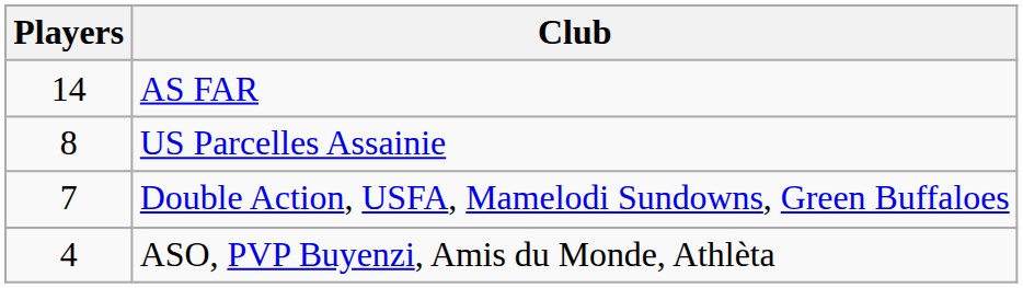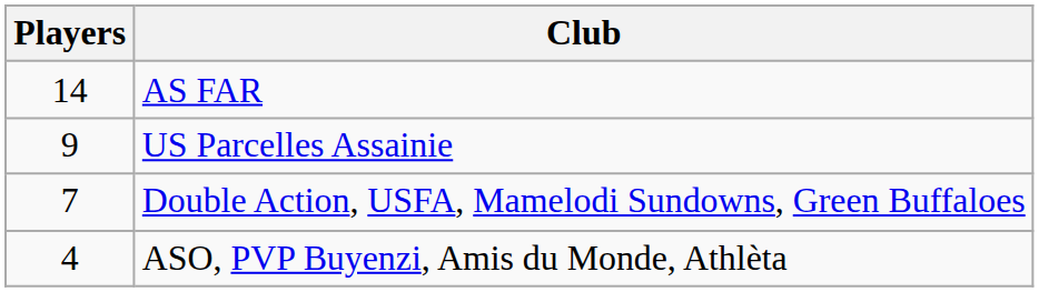US Parcelles Assainie | Players: 8 -> 9
